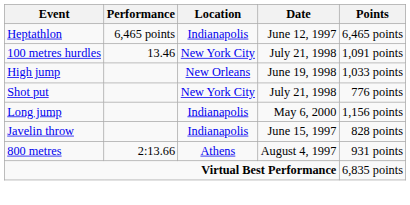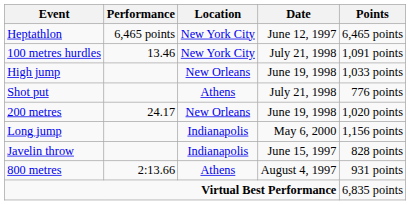Heptathlon | Location: Indianapolis -> New York City
Shot put | Location: New York City -> Athens
+ row: 200 metres | 24.17 | New Orleans | June 19, 1998 | 1,020 points
